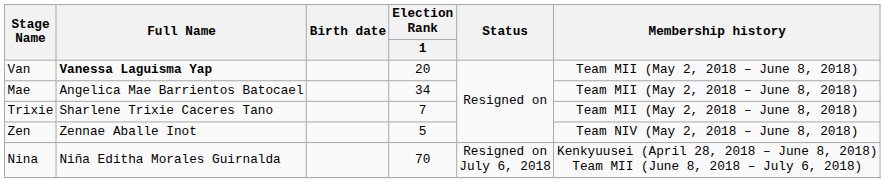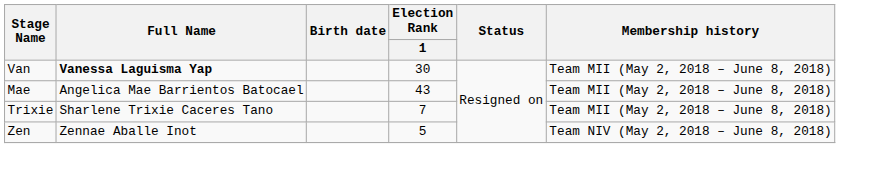Van | Election Rank / 1: 20 -> 30
Mae | Election Rank / 1: 34 -> 43
- row: Nina | Niña Editha Morales Guirnalda | 70 | Resigned on July 6, 2018 | Kenkyuusei (April 28, 2018 – June 8, 2018) Team MII (June 8, 2018 – July 6, 2018)
